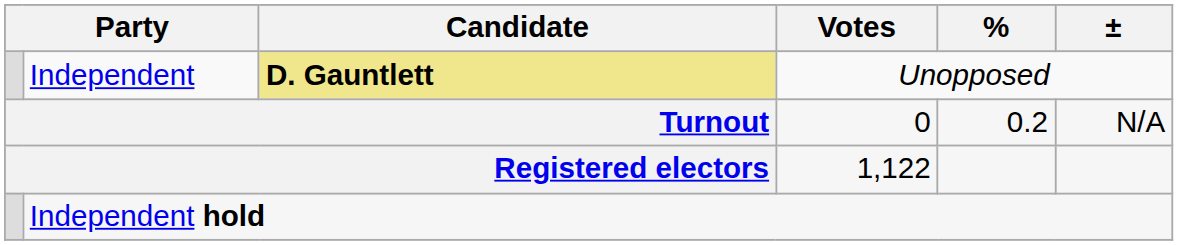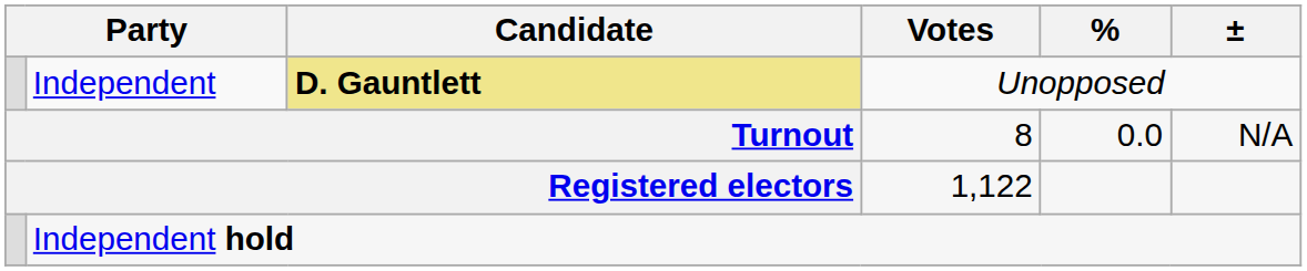Turnout | Votes: 0 -> 8
Turnout | %: 0.2 -> 0.0
